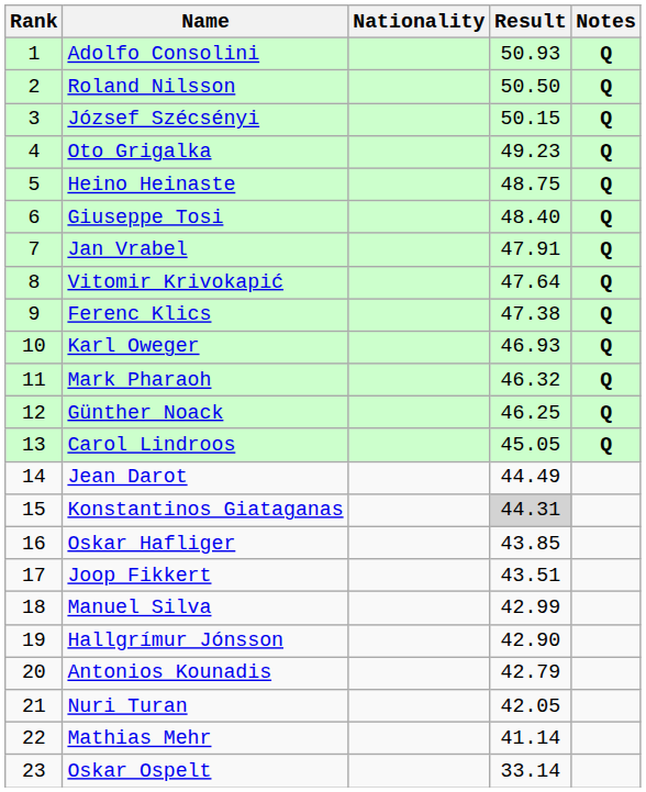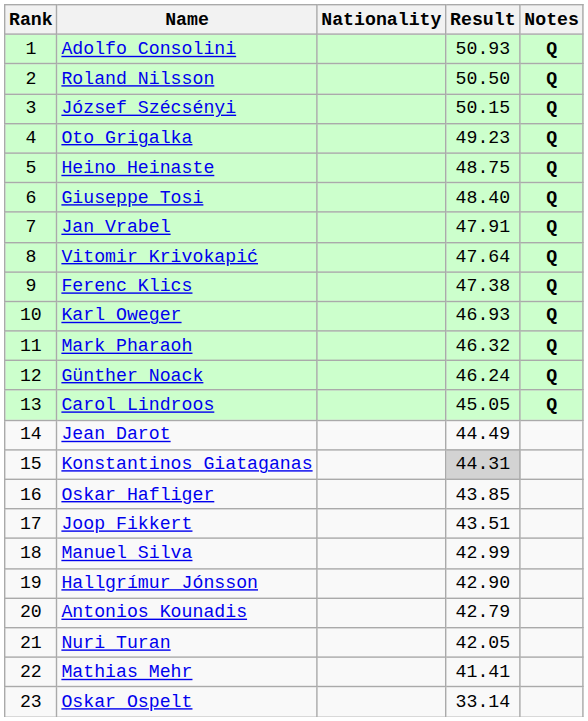Günther Noack | Result: 46.25 -> 46.24
Mathias Mehr | Result: 41.14 -> 41.41
